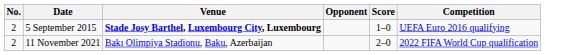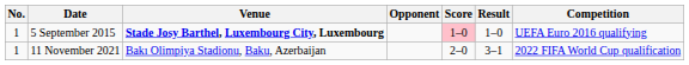+ column: Result | 1–0 | 3–1
5 September 2015 | No.: 2 -> 1
5 September 2015 | Score: no background -> pink background
11 November 2021 | No.: 2 -> 1
